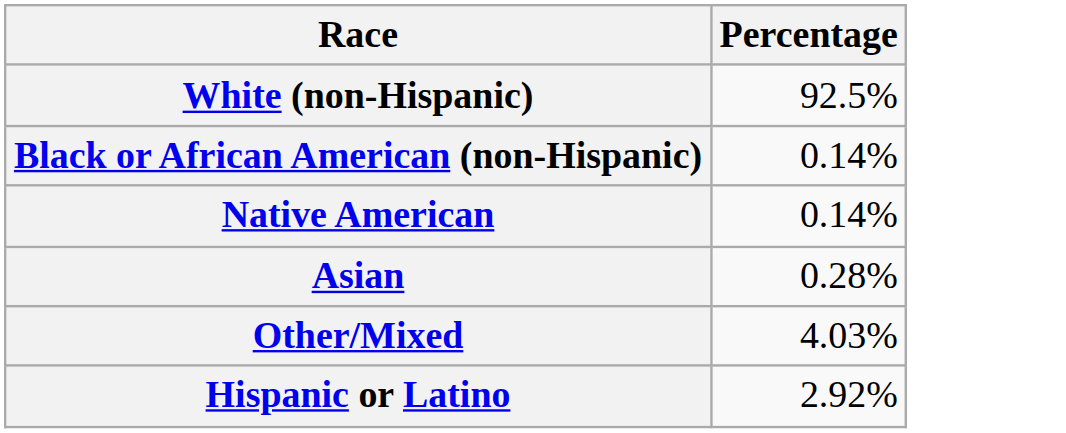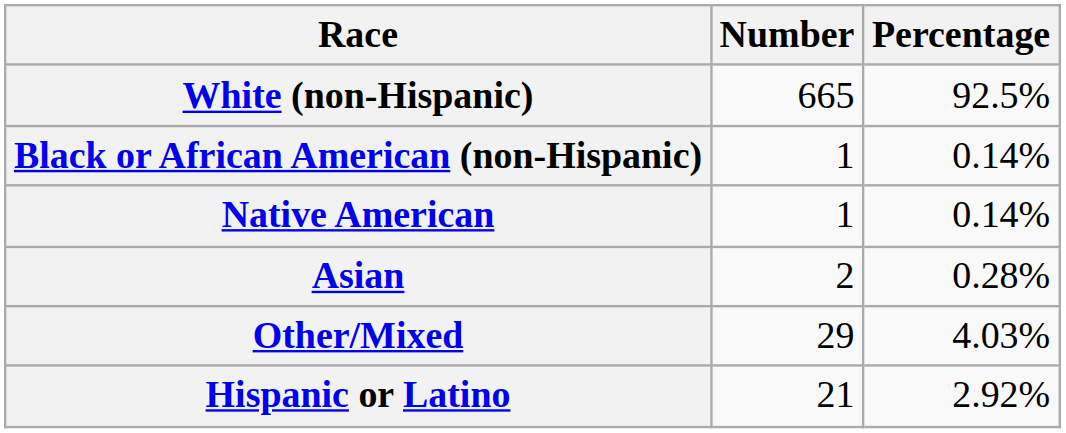+ column: Number | 665 | 1 | 1 | 2 | 29 | 21
